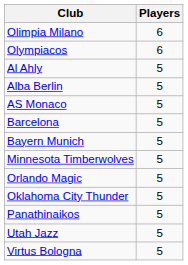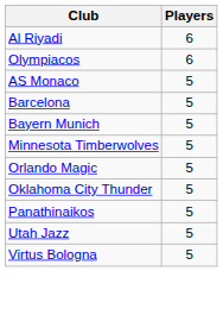+ row: Al Riyadi | 6
- row: Olimpia Milano | 6
- row: Al Ahly | 5
- row: Alba Berlin | 5
